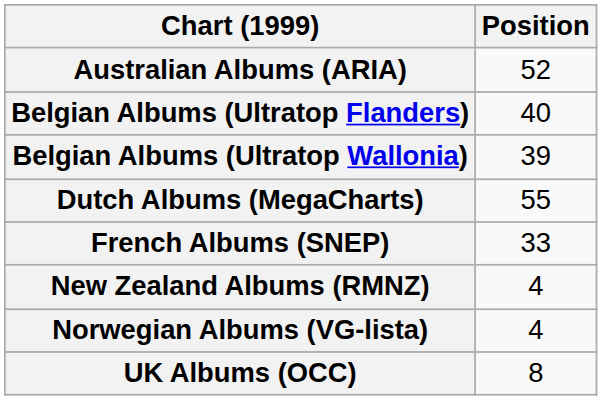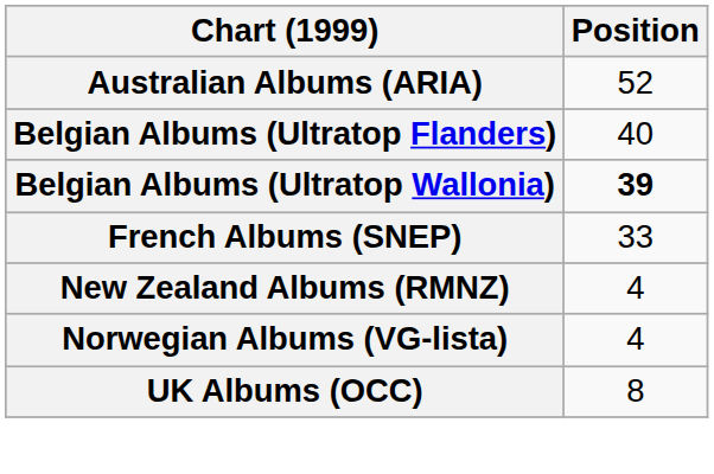Belgian Albums (Ultratop Wallonia) | Position: normal -> bold
- row: Dutch Albums (MegaCharts) | 55
